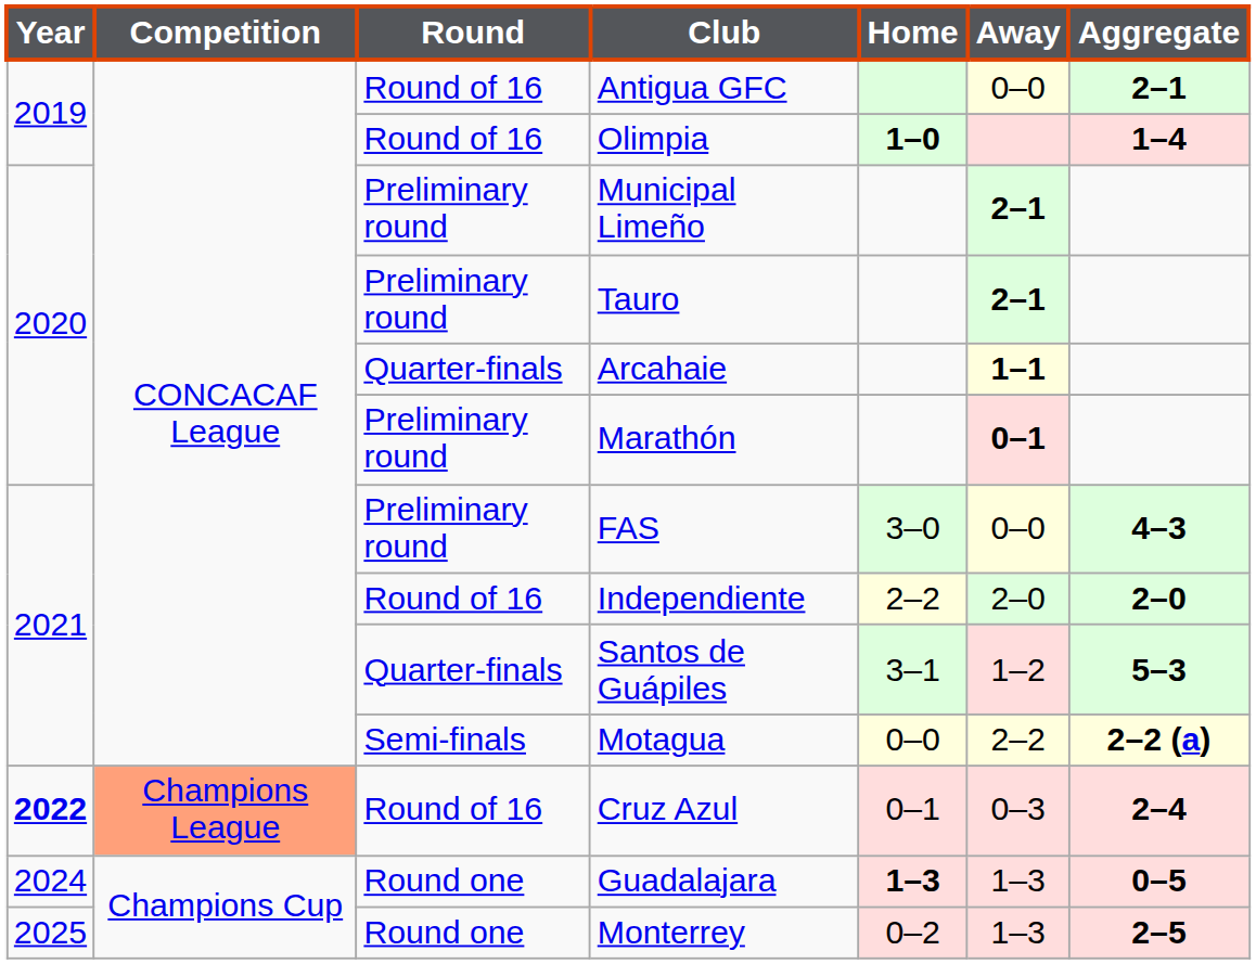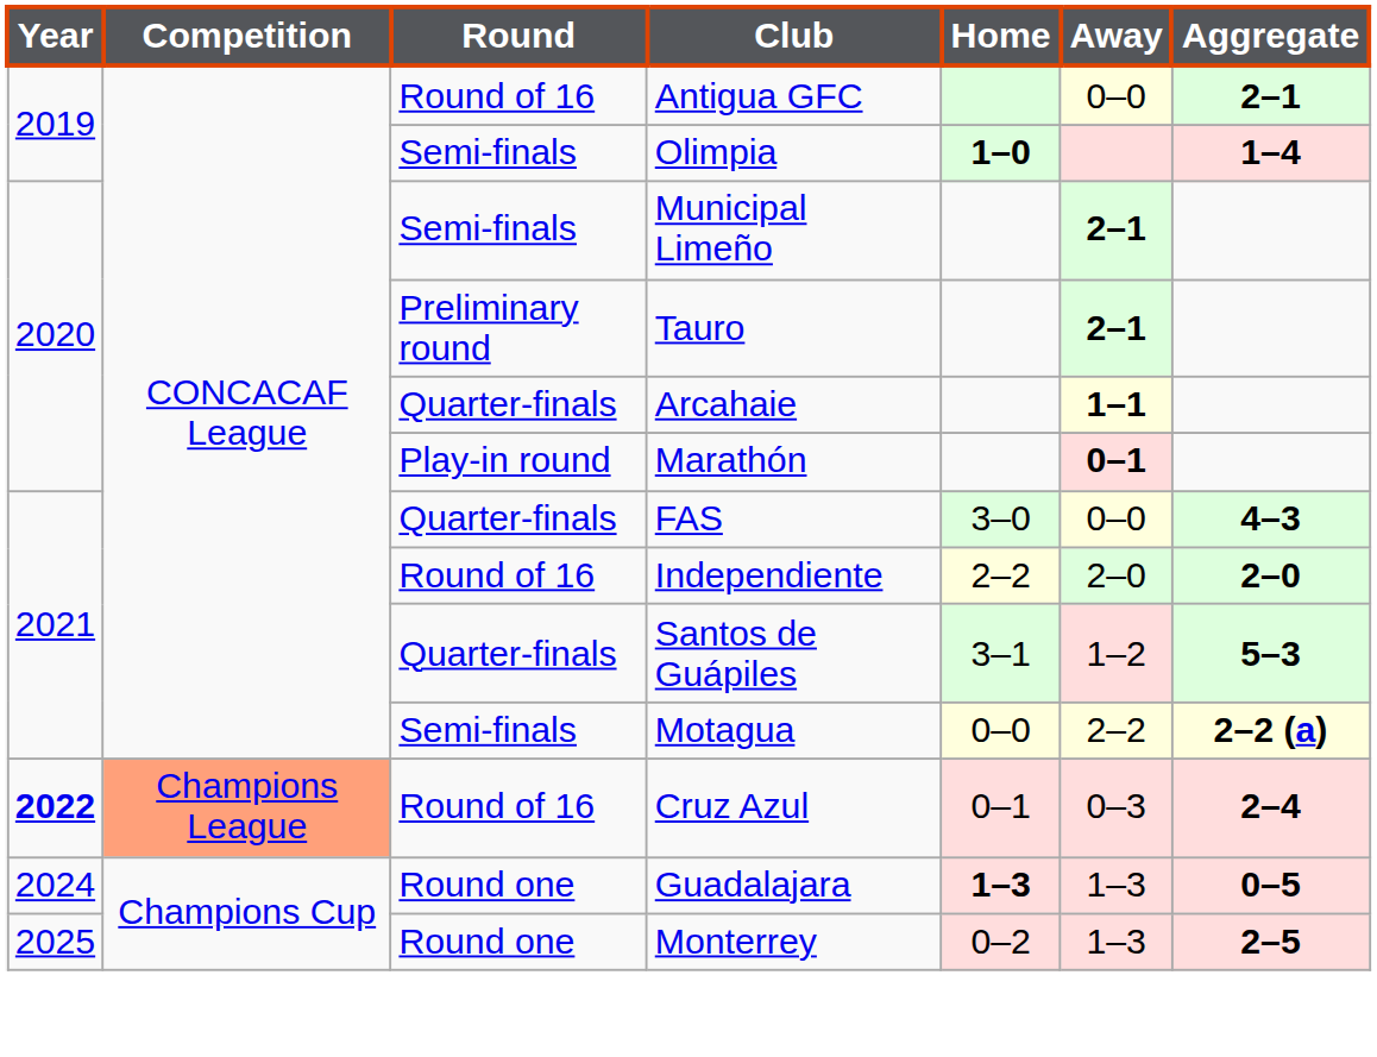Olimpia | Round: Round of 16 -> Semi-finals
Municipal Limeño | Round: Preliminary round -> Semi-finals
Marathón | Round: Preliminary round -> Play-in round
FAS | Round: Preliminary round -> Quarter-finals
